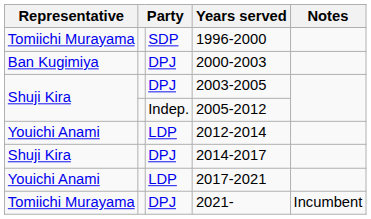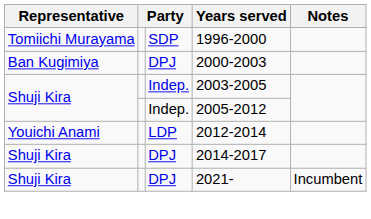2003-2005 | column 3: DPJ -> Indep.
- row: Youichi Anami | LDP | 2017-2021
2021- | Representative: Tomiichi Murayama -> Shuji Kira
